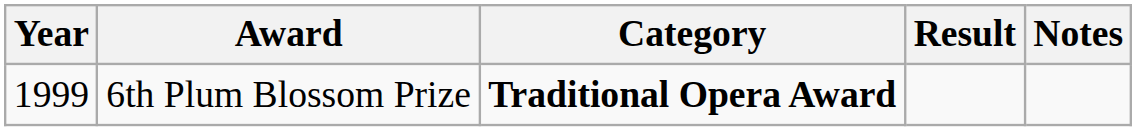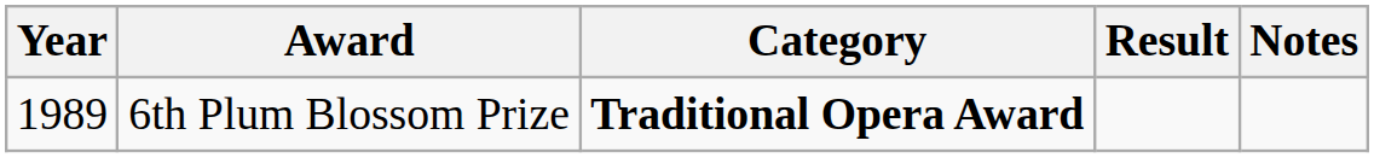6th Plum Blossom Prize | Year: 1999 -> 1989
